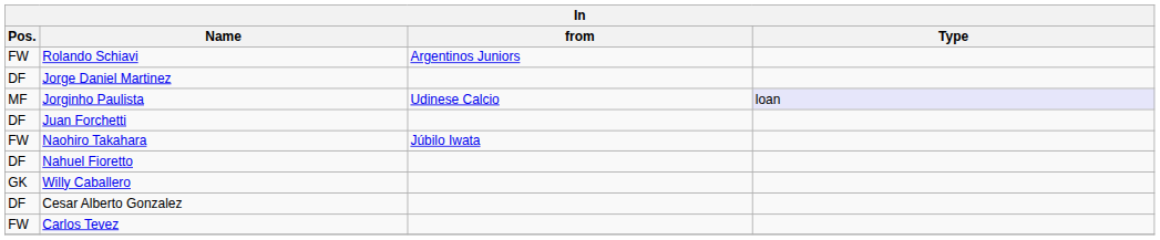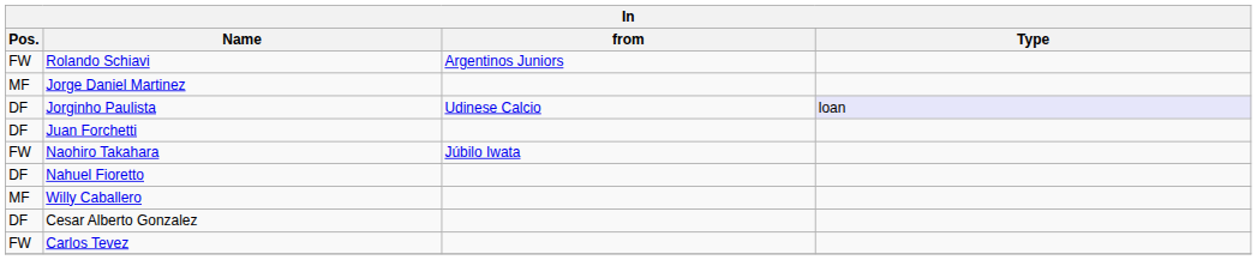Jorge Daniel Martinez | Pos.: DF -> MF
Jorginho Paulista | Pos.: MF -> DF
Willy Caballero | Pos.: GK -> MF
